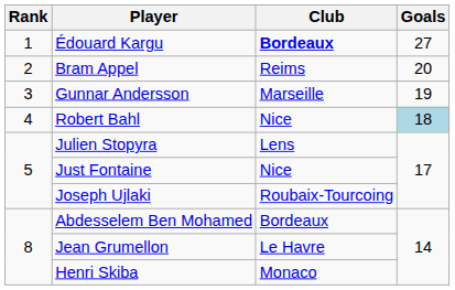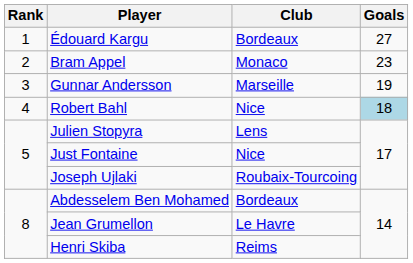Édouard Kargu | Club: bold -> normal
Bram Appel | Club: Reims -> Monaco
Bram Appel | Goals: 20 -> 23
Henri Skiba | Club: Monaco -> Reims
